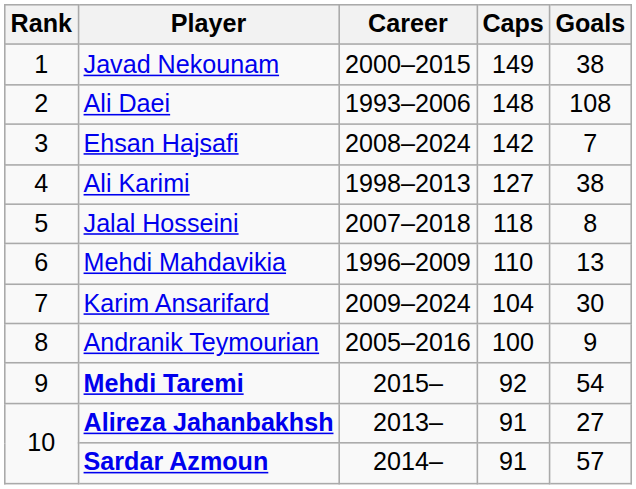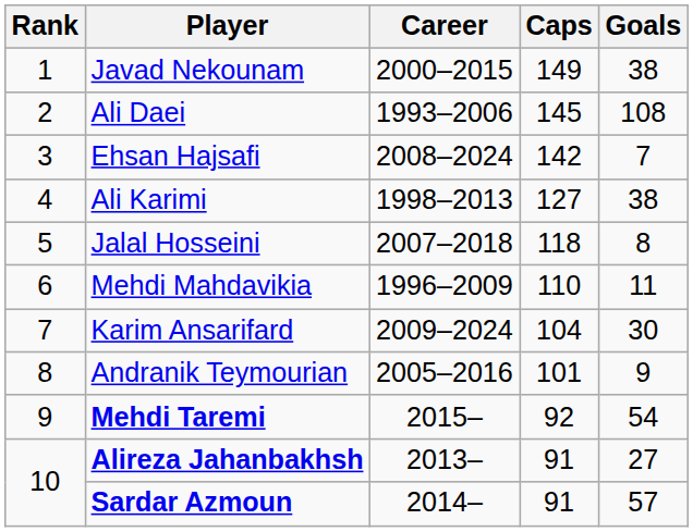Ali Daei | Caps: 148 -> 145
Mehdi Mahdavikia | Goals: 13 -> 11
Andranik Teymourian | Caps: 100 -> 101
